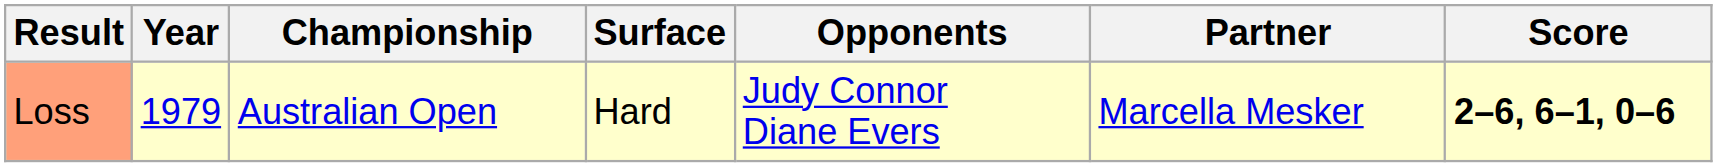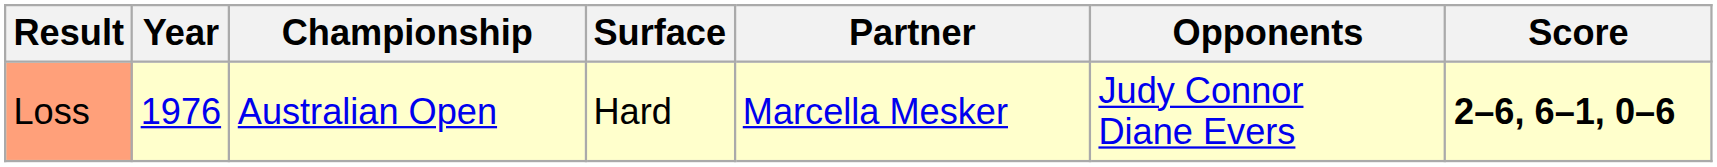columns swapped: Partner <-> Opponents
Loss | Year: 1979 -> 1976
